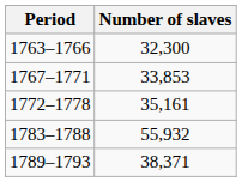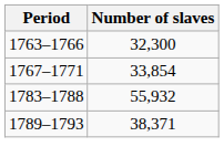1767–1771 | Number of slaves: 33,853 -> 33,854
- row: 1772–1778 | 35,161
